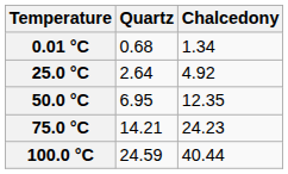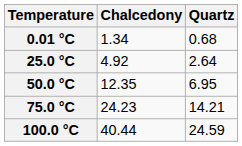columns swapped: Quartz <-> Chalcedony
